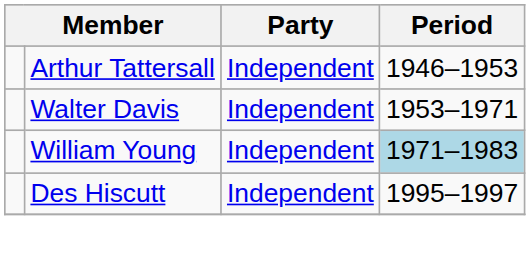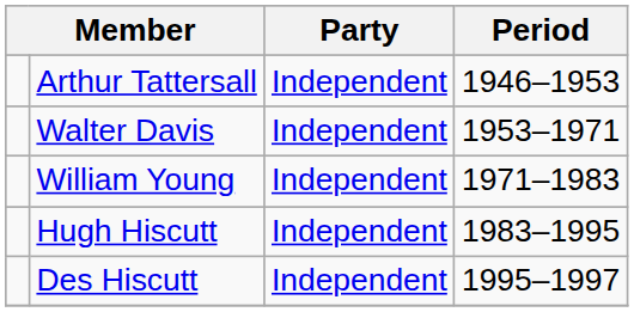William Young | Period: lightblue background -> no background
+ row: Hugh Hiscutt | Independent | 1983–1995
